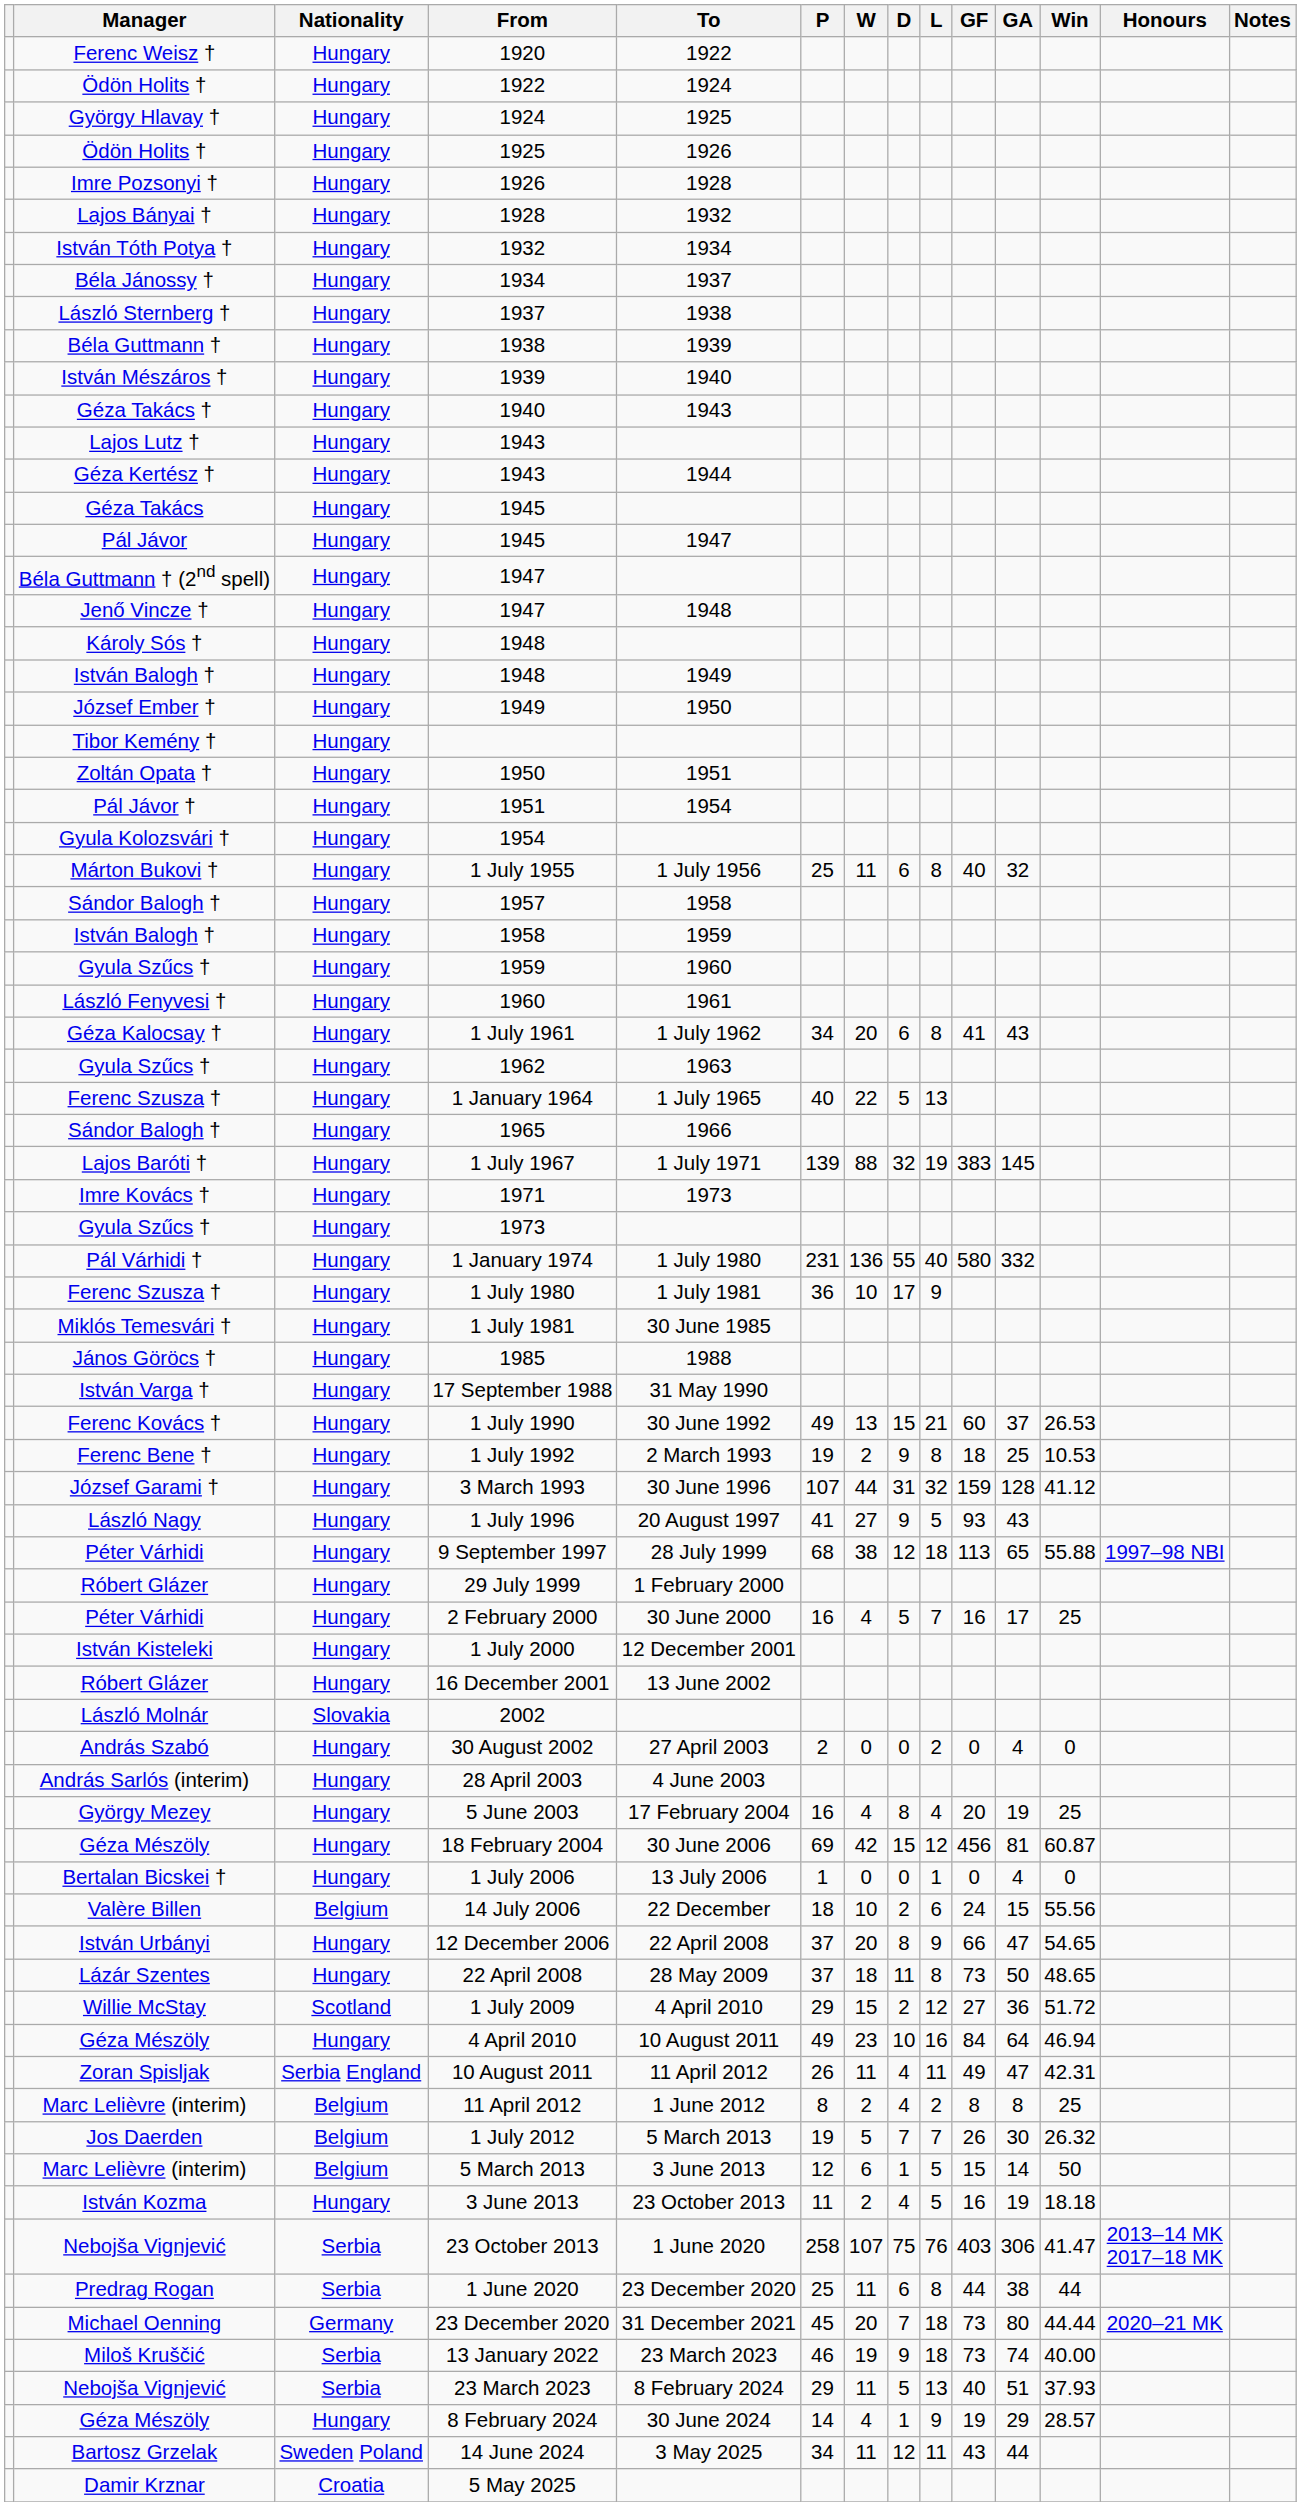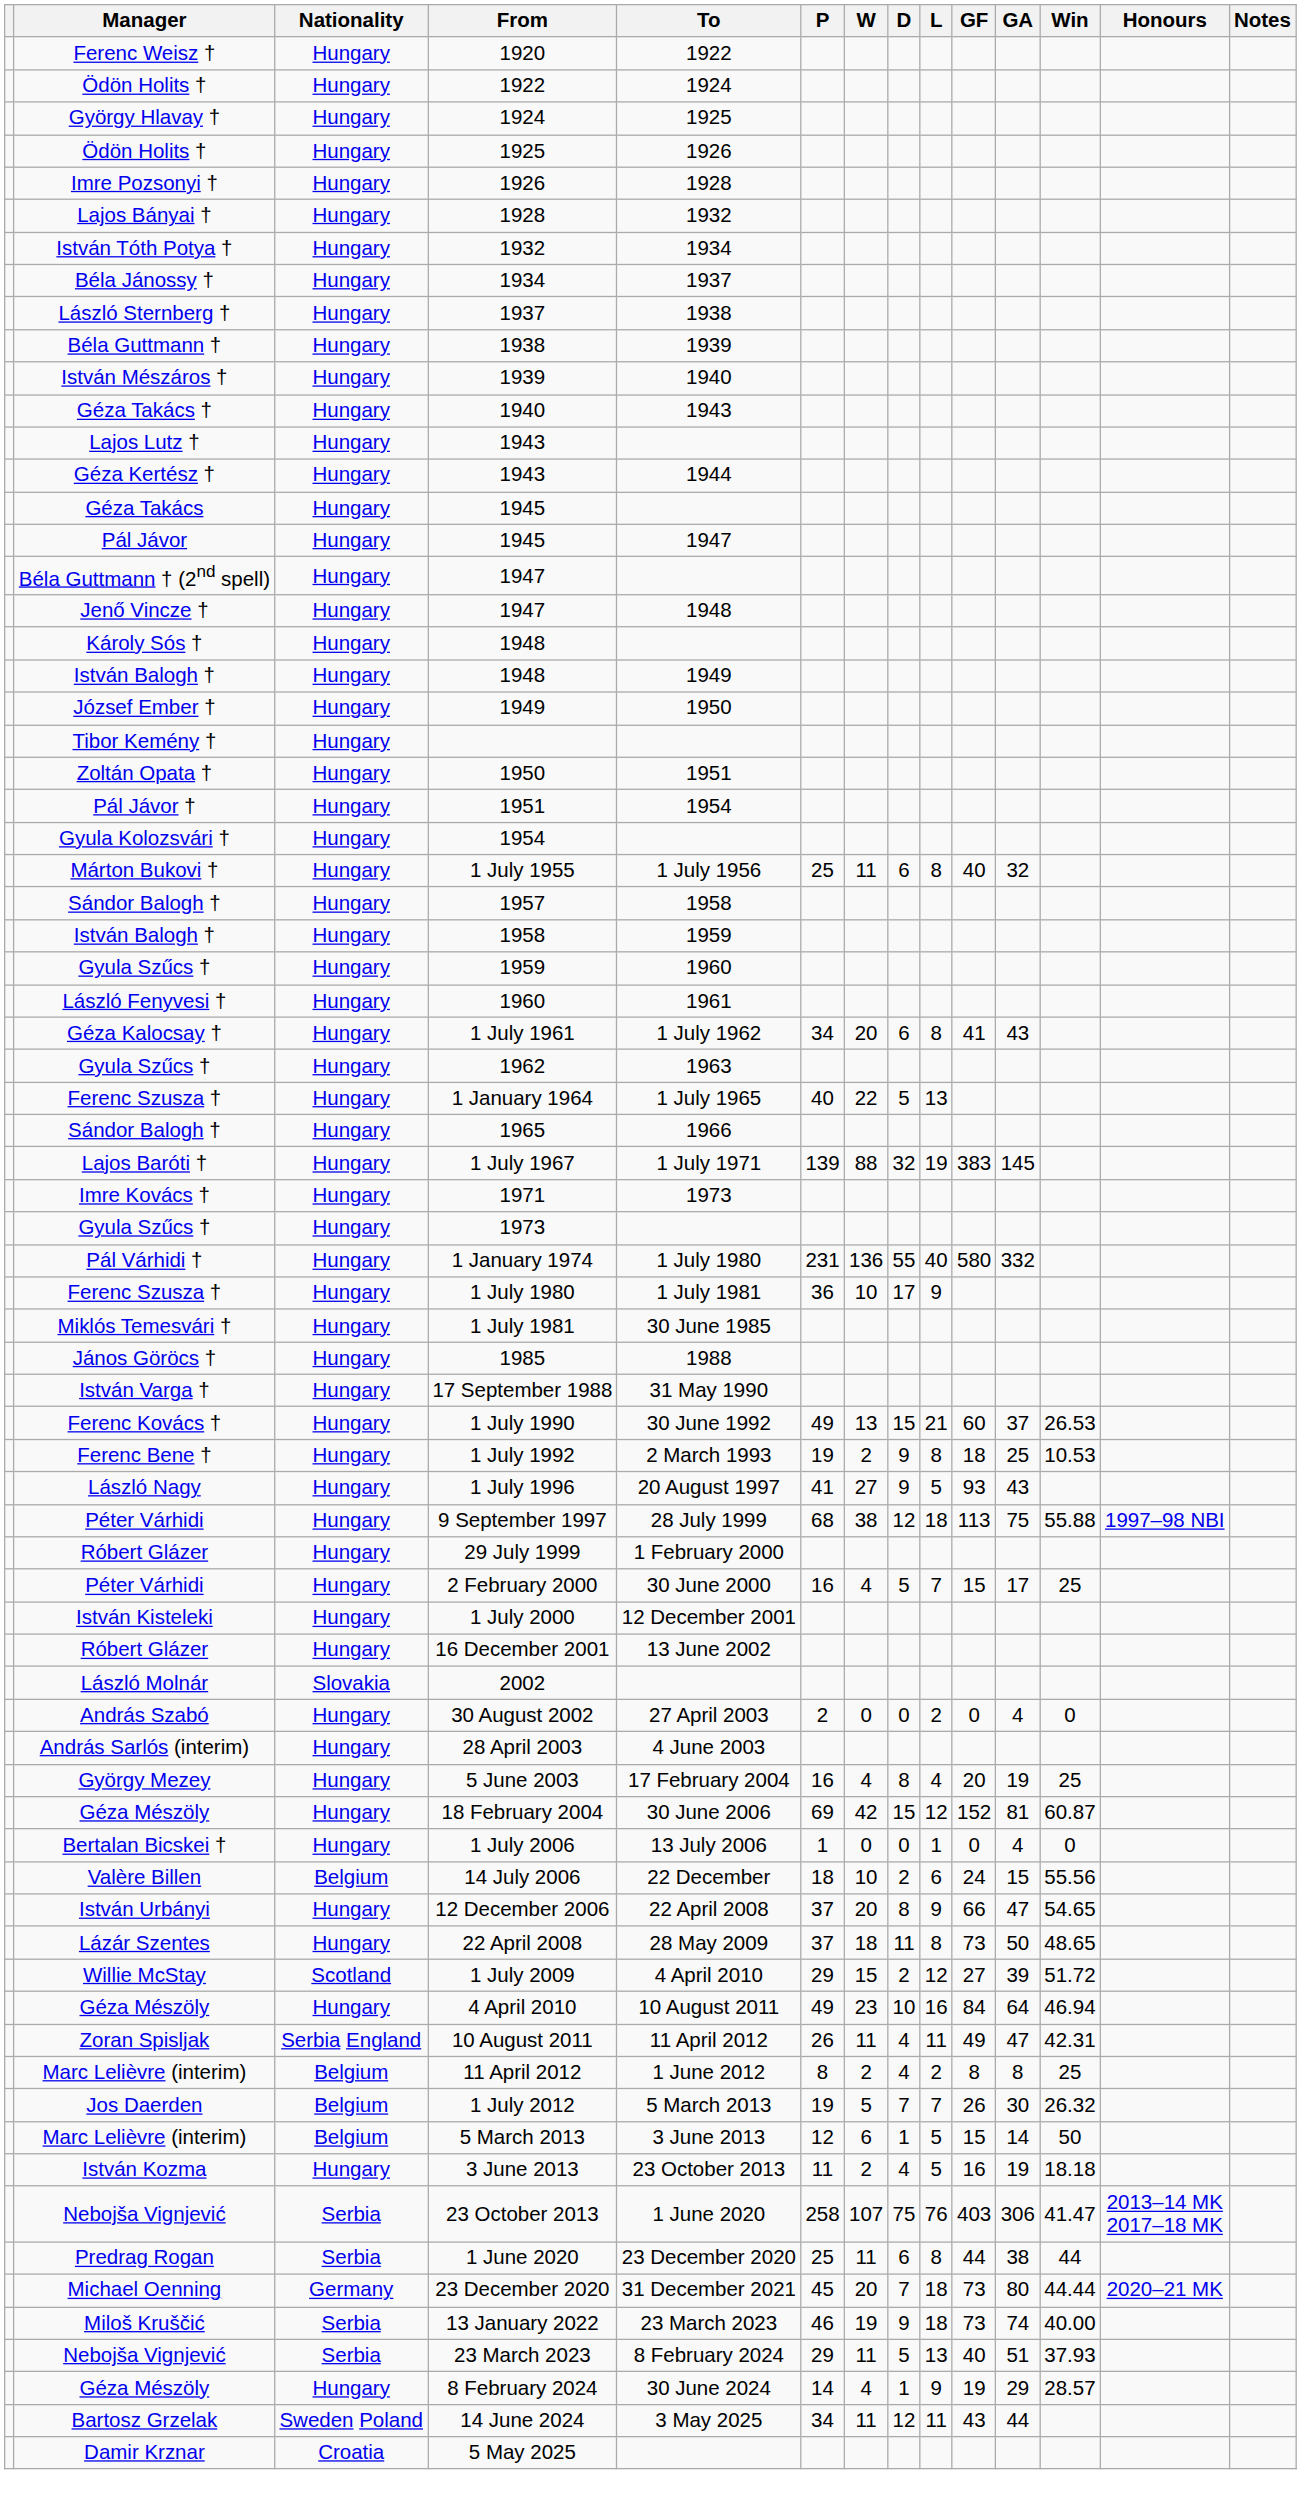- row: József Garami † | Hungary | 3 March 1993 | 30 June 1996 | 107 | 44 | 31 | 32 | 159 | 128 | 41.12
9 September 1997 | GA: 65 -> 75
2 February 2000 | GF: 16 -> 15
18 February 2004 | GF: 456 -> 152
1 July 2009 | GA: 36 -> 39
